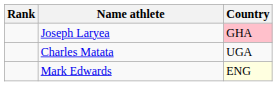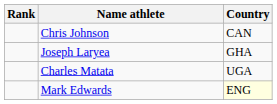+ row: Chris Johnson | CAN
Joseph Laryea | Country: pink background -> no background
